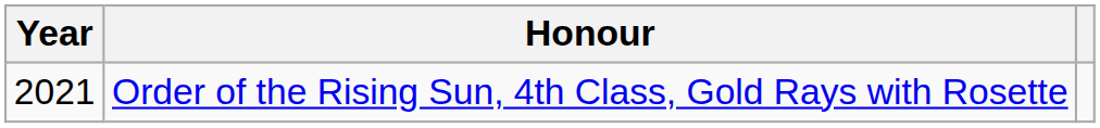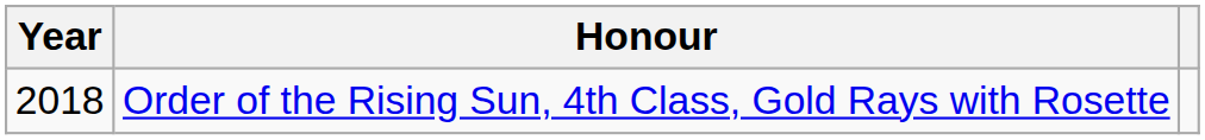Order of the Rising Sun, 4th Class, Gold Rays with Rosette | Year: 2021 -> 2018
